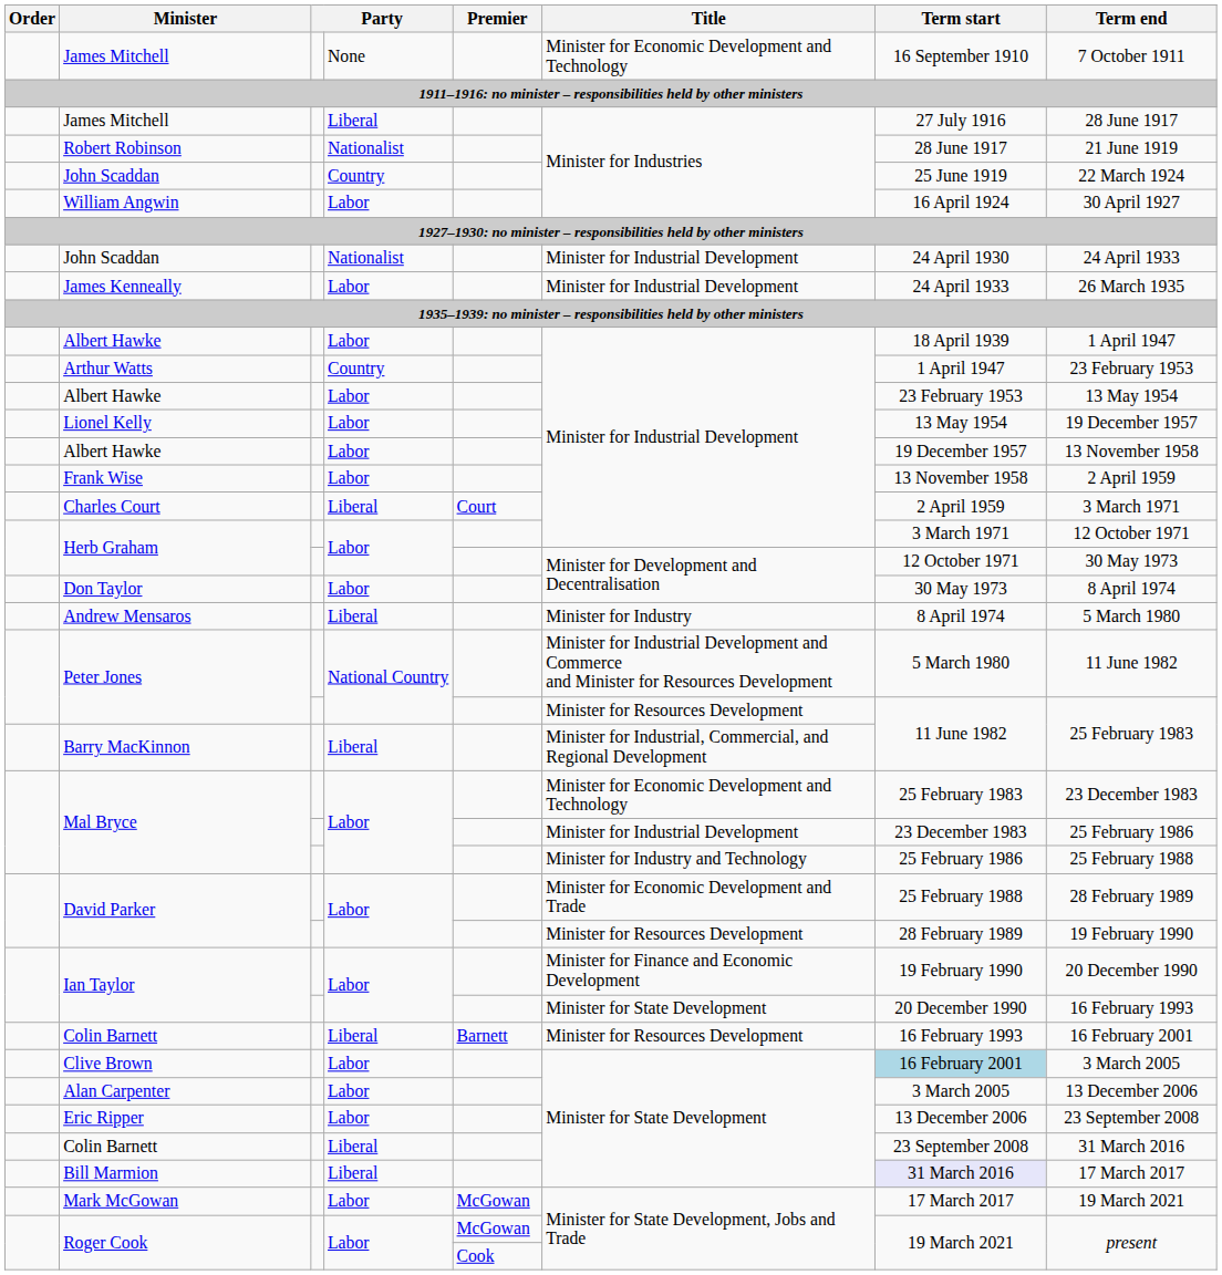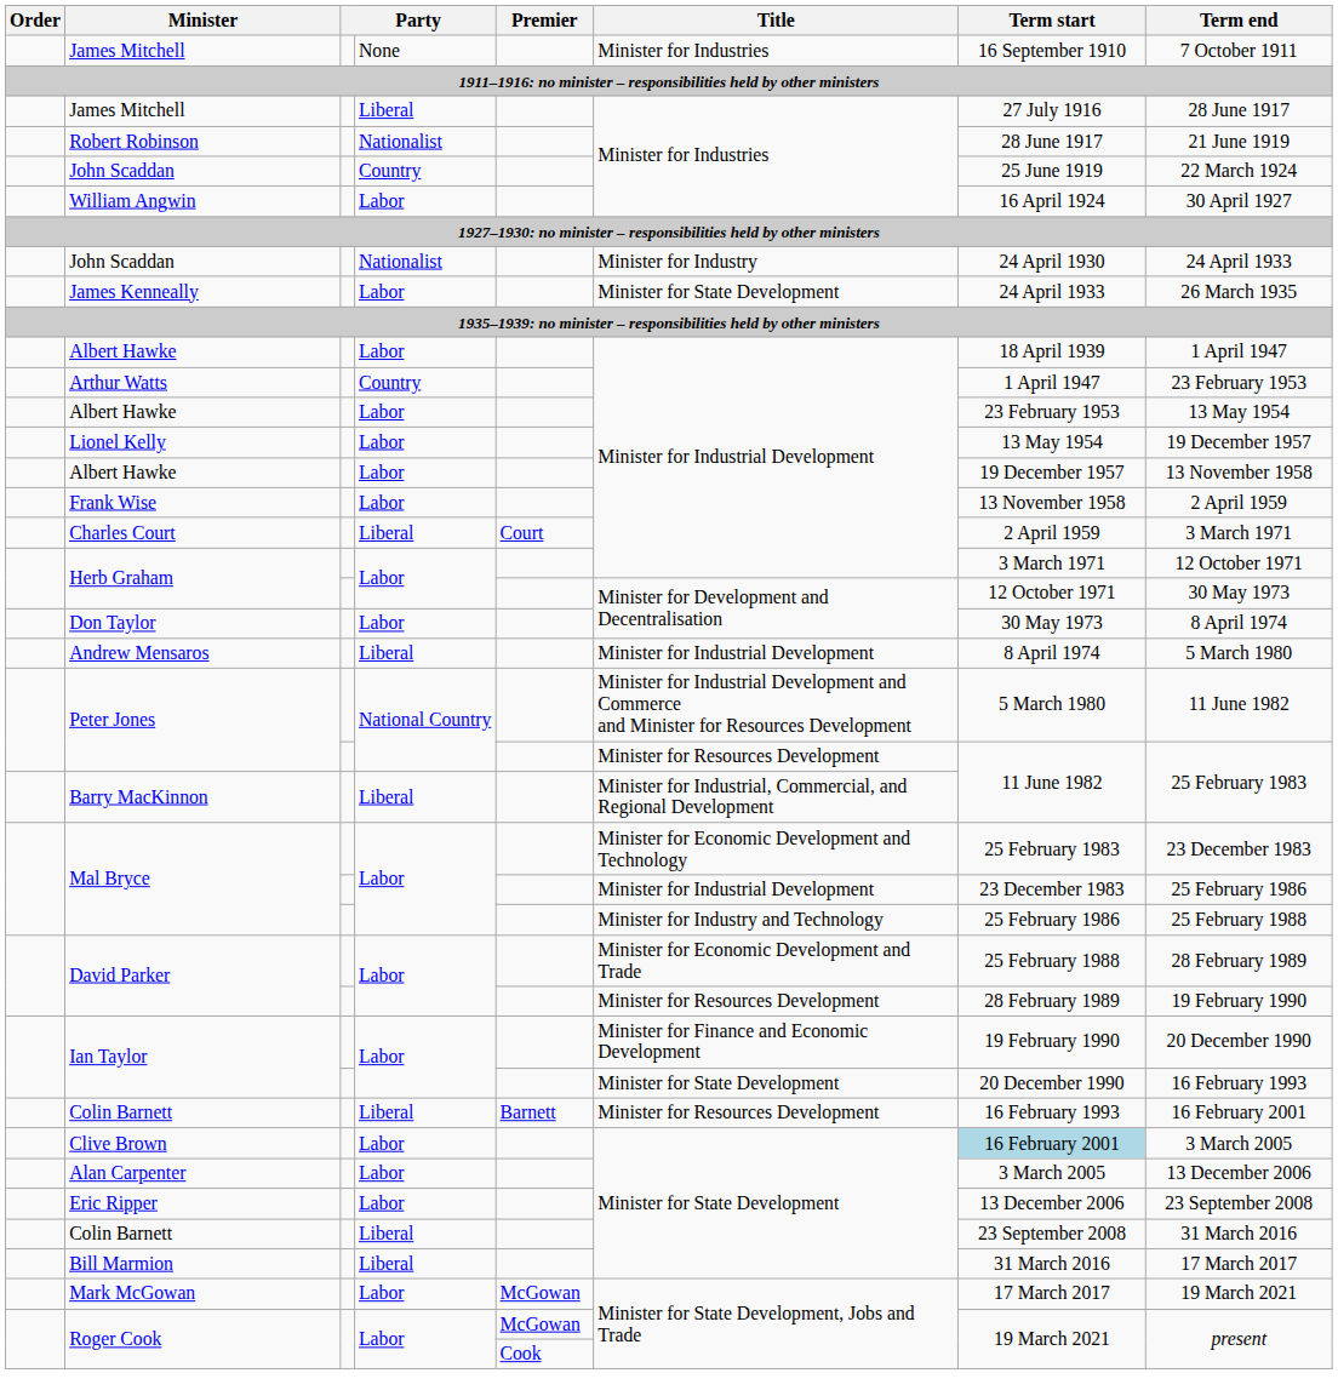James Mitchell / None | Title: Minister for Economic Development and Technology -> Minister for Industries
John Scaddan / Nationalist | Title: Minister for Industrial Development -> Minister for Industry
James Kenneally | Title: Minister for Industrial Development -> Minister for State Development
Andrew Mensaros | Title: Minister for Industry -> Minister for Industrial Development
Bill Marmion | Term start: lavender background -> no background
